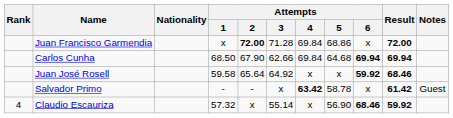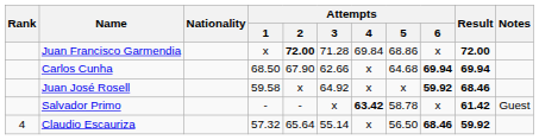Carlos Cunha | Attempts / 4: 69.84 -> x
Juan José Rosell | Attempts / 2: 65.64 -> x
Claudio Escauriza | Attempts / 2: x -> 65.64
Claudio Escauriza | Attempts / 5: 56.90 -> 56.50
